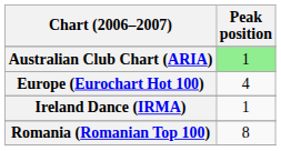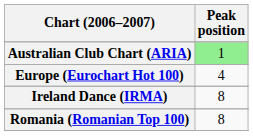Ireland Dance (IRMA) | Peak position: 1 -> 8
